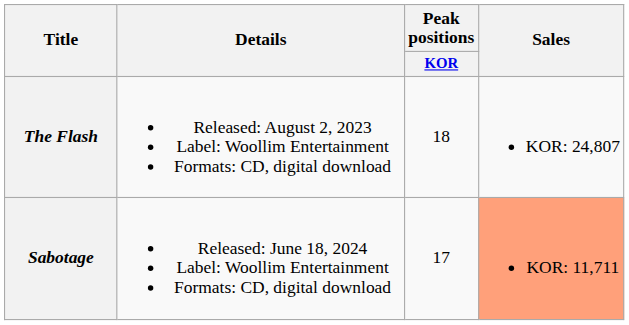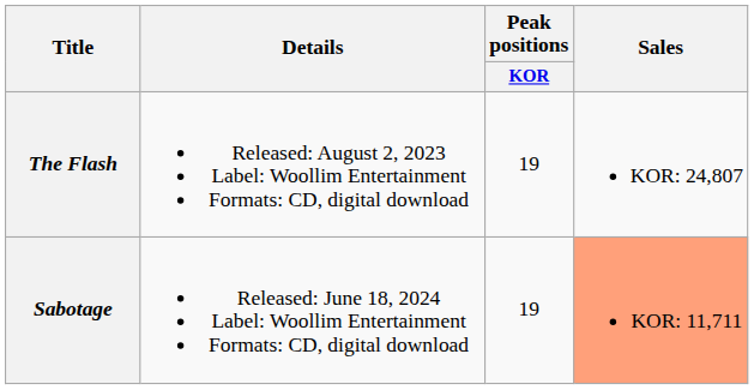The Flash | Peak positions / KOR: 18 -> 19
Sabotage | Peak positions / KOR: 17 -> 19
